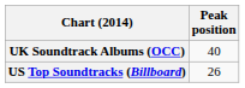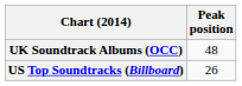UK Soundtrack Albums (OCC) | Peak position: 40 -> 48
